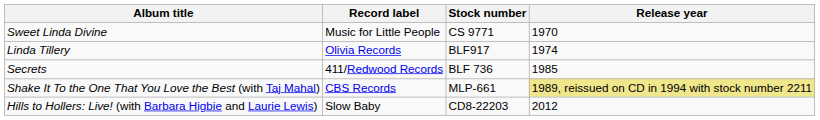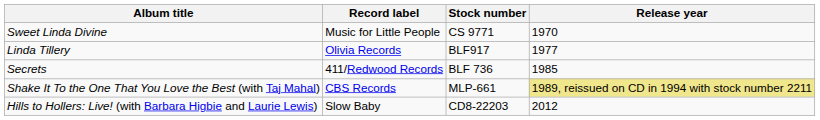Linda Tillery | Release year: 1974 -> 1977
